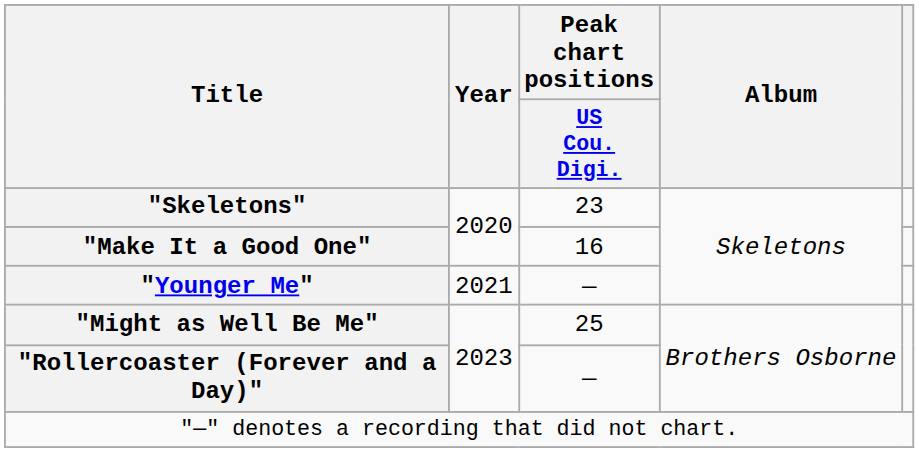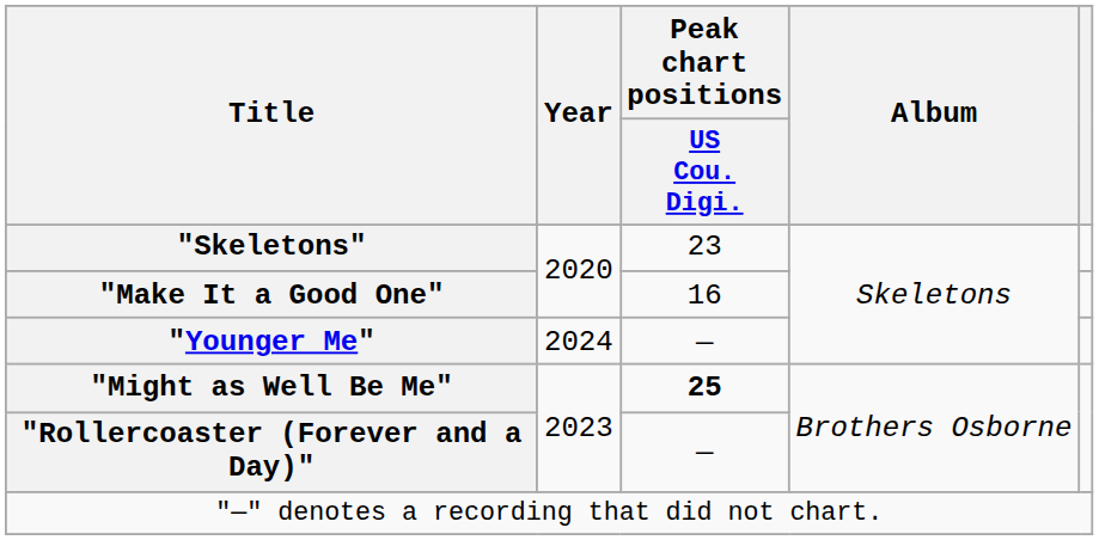"Younger Me" | Year: 2021 -> 2024
"Might as Well Be Me" | Peak chart positions / US Cou. Digi.: normal -> bold
